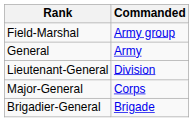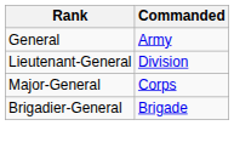- row: Field-Marshal | Army group
